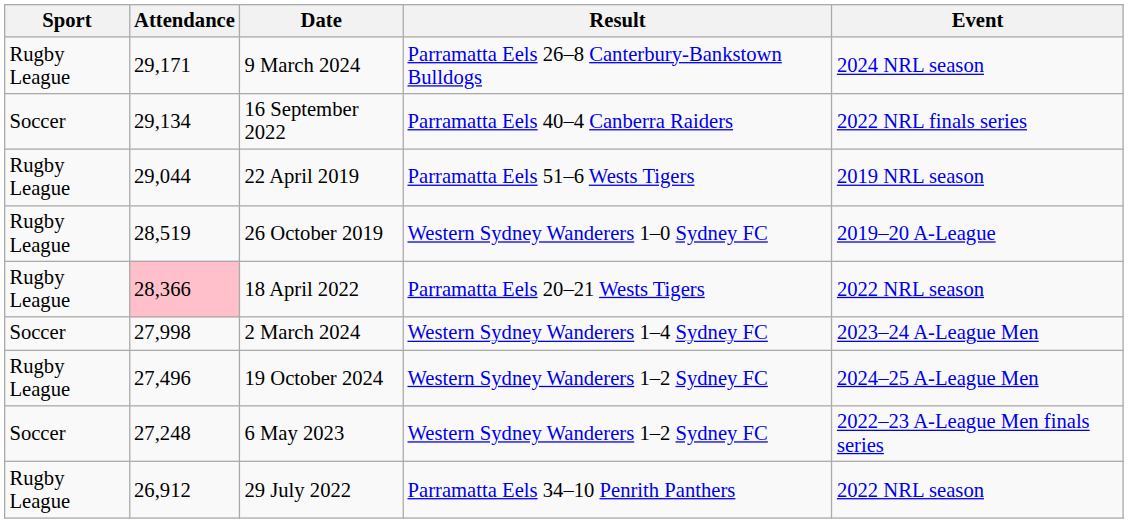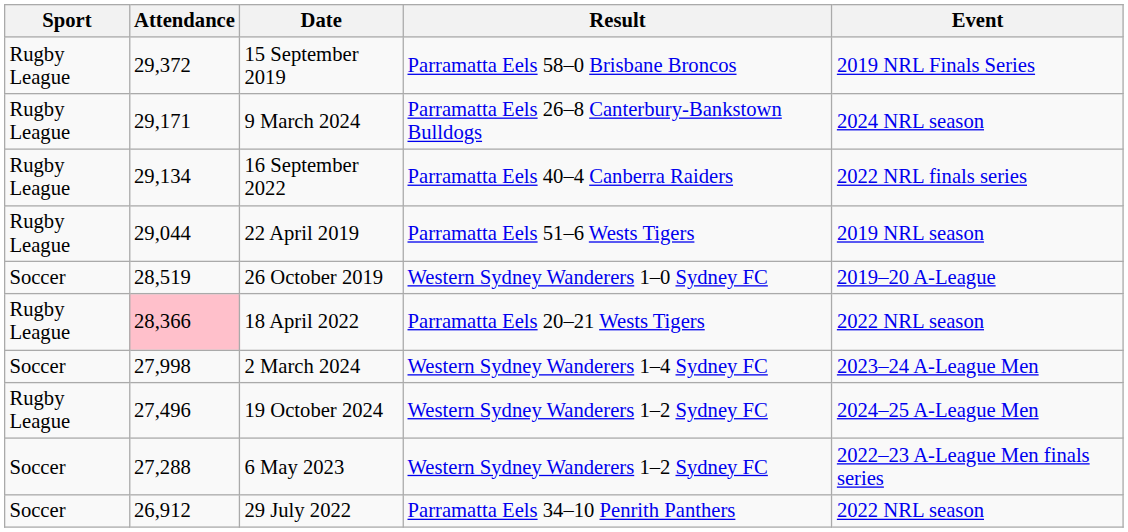+ row: Rugby League | 29,372 | 15 September 2019 | Parramatta Eels 58–0 Brisbane Broncos | 2019 NRL Finals Series
16 September 2022 | Sport: Soccer -> Rugby League
26 October 2019 | Sport: Rugby League -> Soccer
6 May 2023 | Attendance: 27,248 -> 27,288
29 July 2022 | Sport: Rugby League -> Soccer
